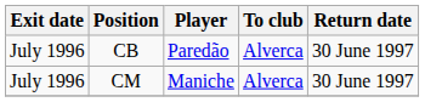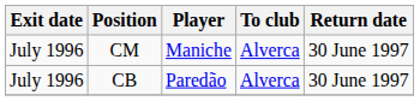rows swapped: CM <-> CB
